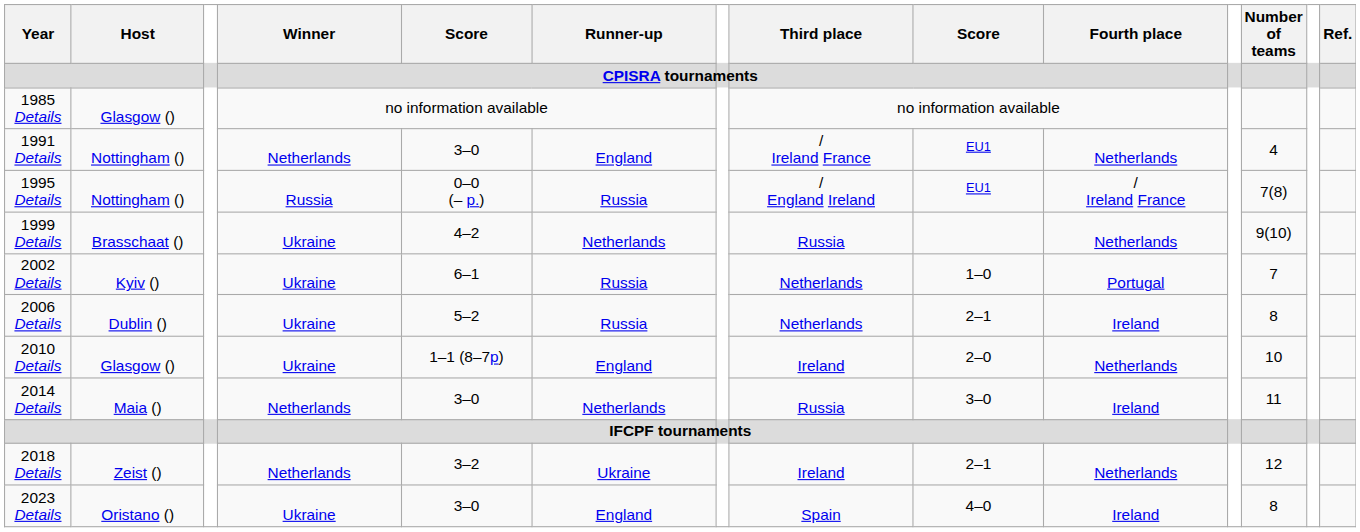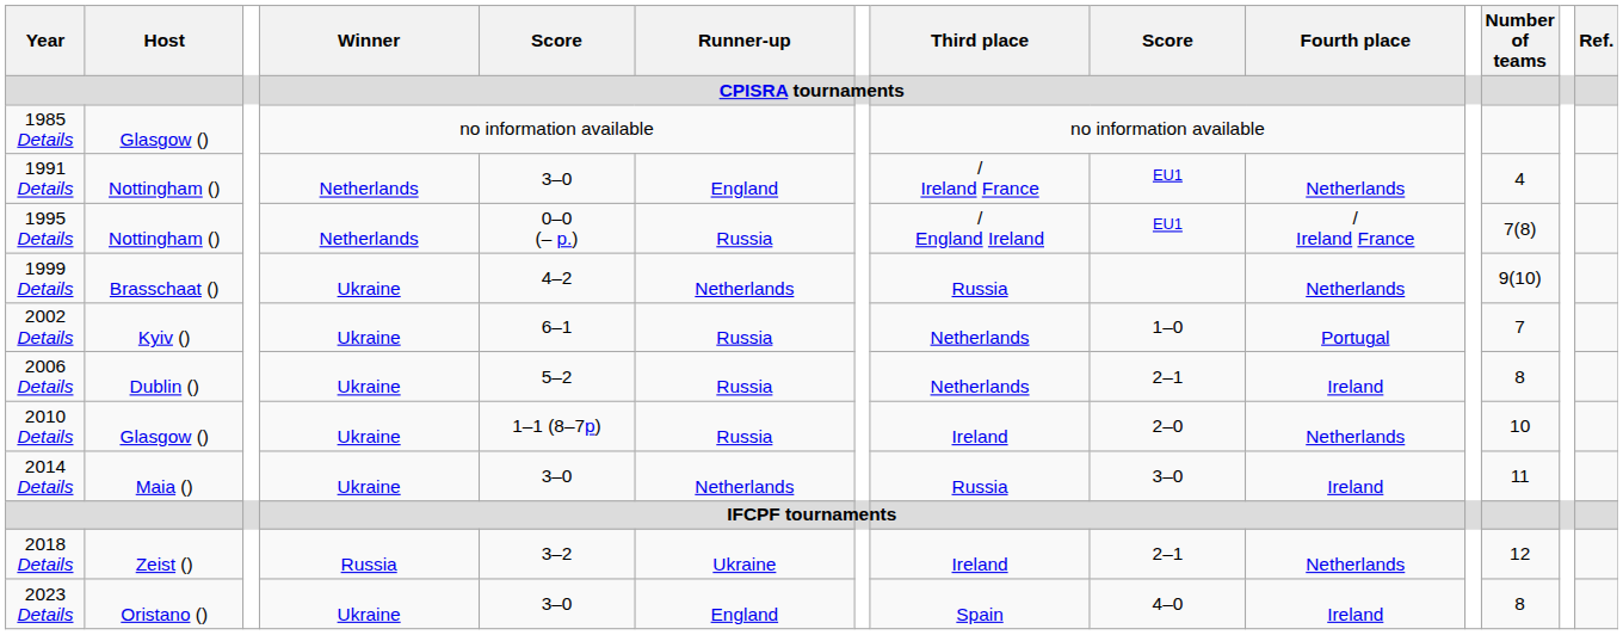1995 Details | Winner: Russia -> Netherlands
2010 Details | Runner-up: England -> Russia
2014 Details | Winner: Netherlands -> Ukraine
2018 Details | Winner: Netherlands -> Russia
